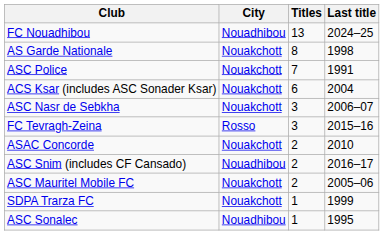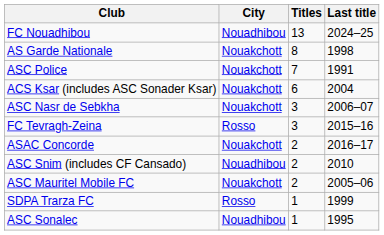ASAC Concorde | Last title: 2010 -> 2016–17
ASC Snim (includes CF Cansado) | Last title: 2016–17 -> 2010
SDPA Trarza FC | City: Nouakchott -> Rosso
